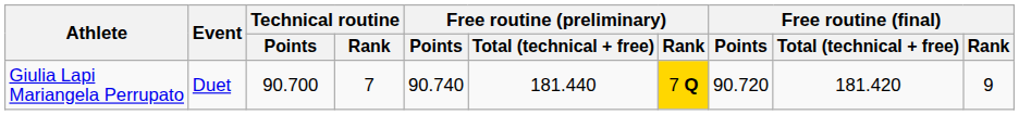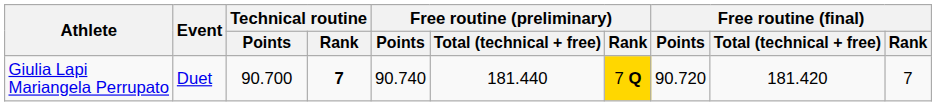Giulia Lapi Mariangela Perrupato | Technical routine / Rank: normal -> bold
Giulia Lapi Mariangela Perrupato | Free routine (final) / Rank: 9 -> 7
